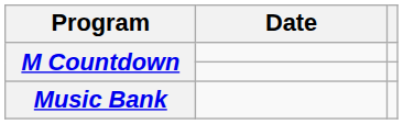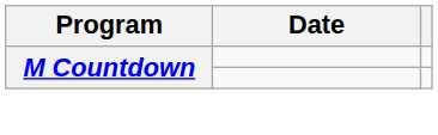- row: Music Bank
